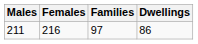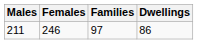211 | Females: 216 -> 246
